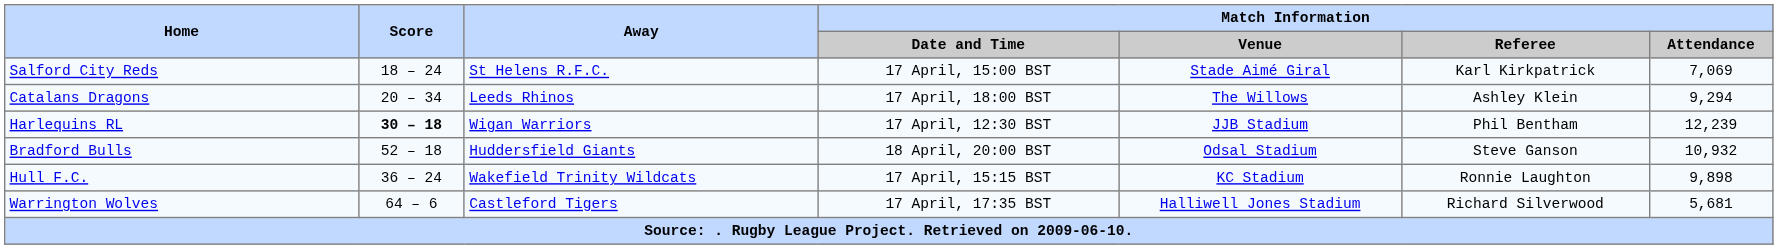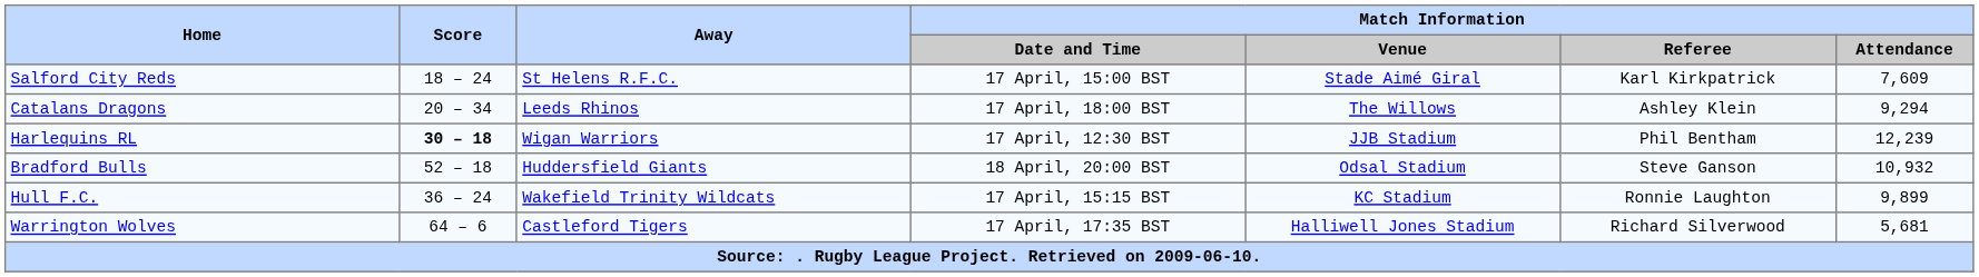Salford City Reds | Match Information / Attendance: 7,069 -> 7,609
Hull F.C. | Match Information / Attendance: 9,898 -> 9,899
